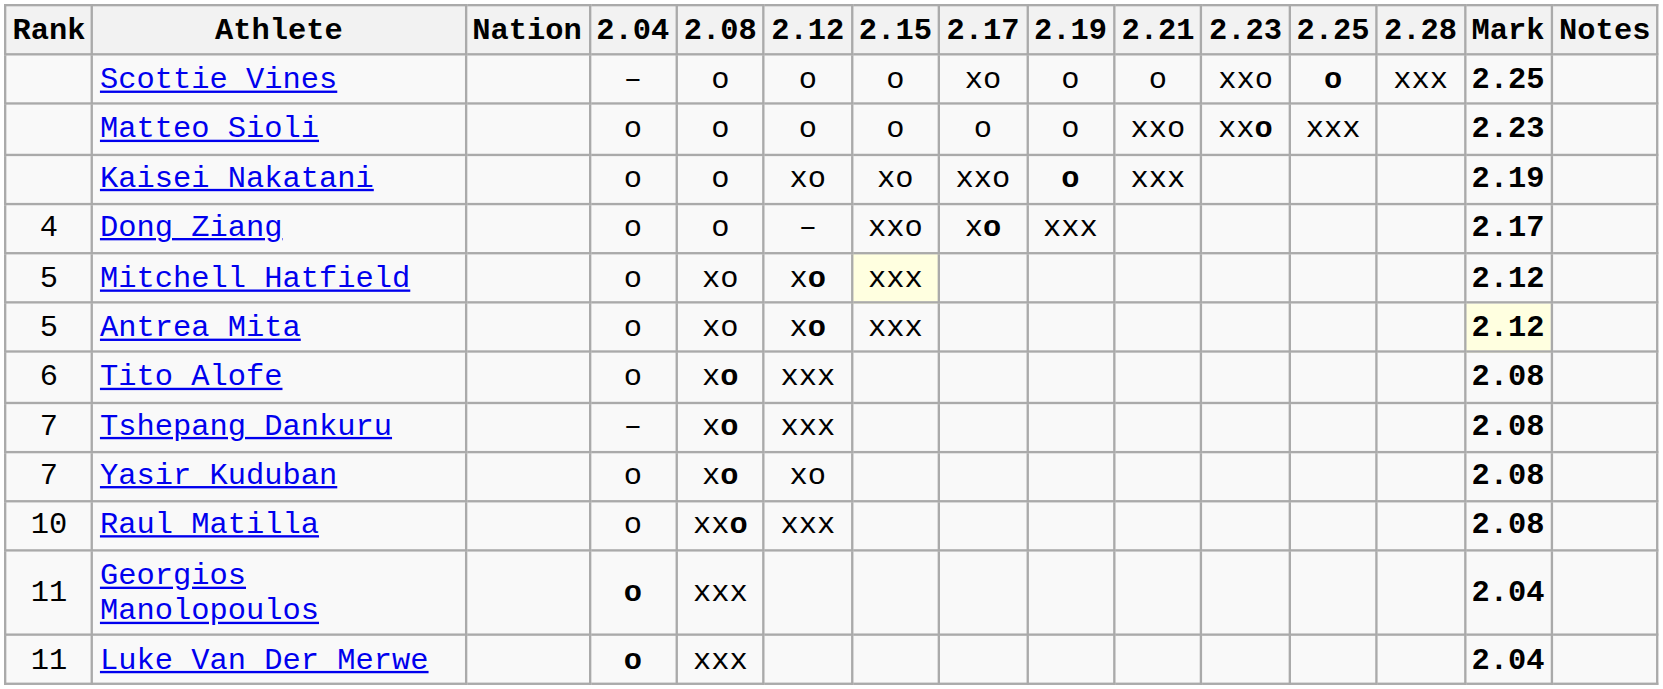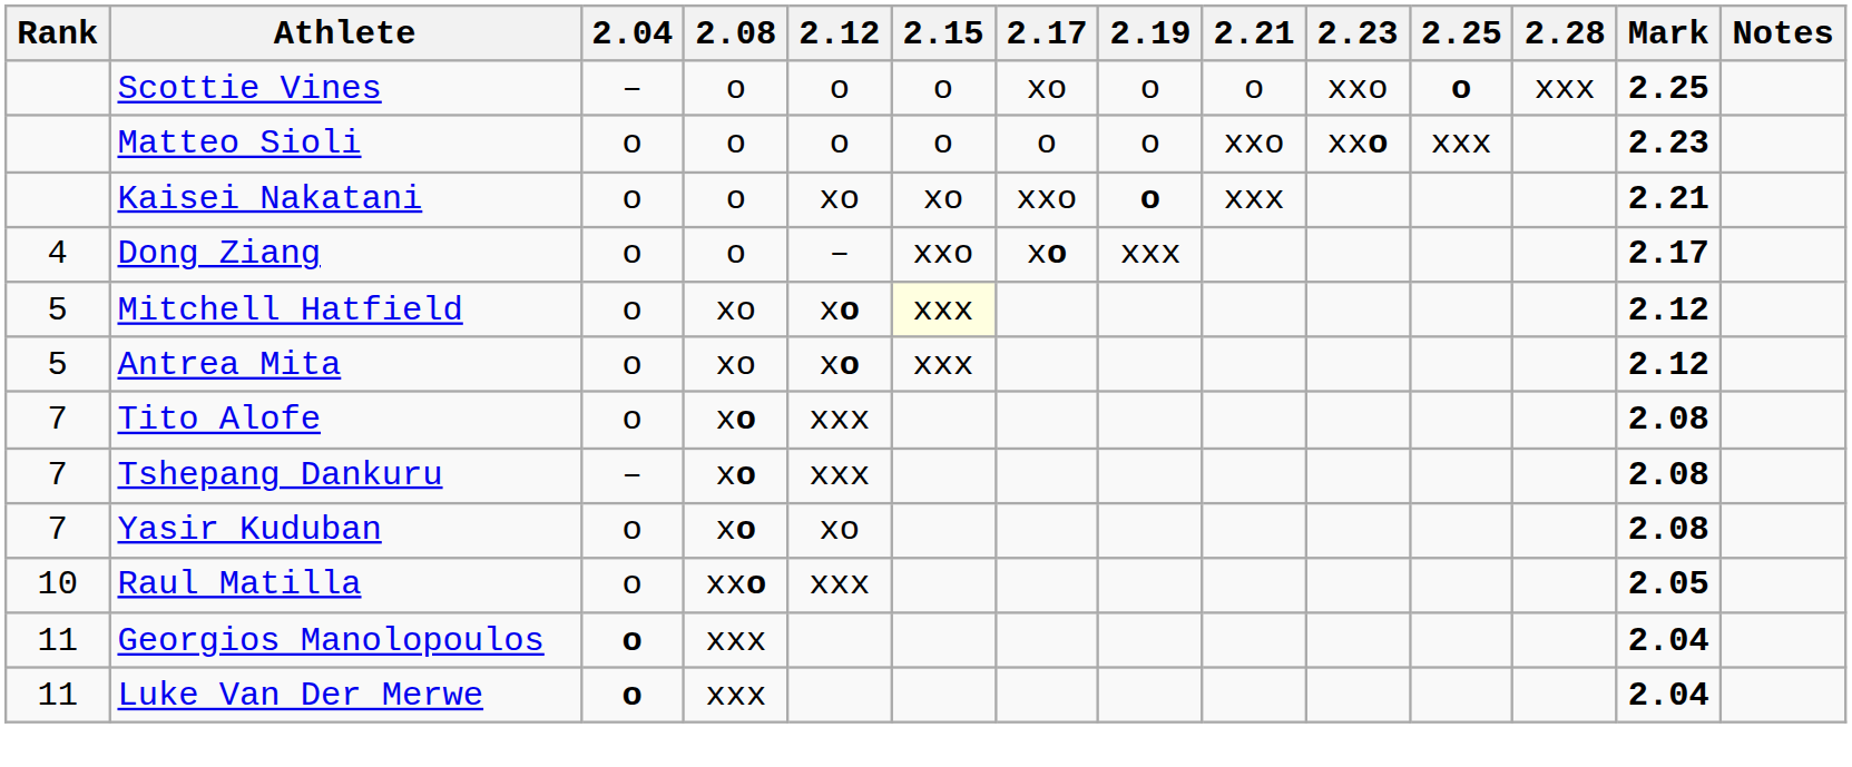- column: Nation
Kaisei Nakatani | Mark: 2.19 -> 2.21
Antrea Mita | Mark: lightyellow background -> no background
Tito Alofe | Rank: 6 -> 7
Raul Matilla | Mark: 2.08 -> 2.05
